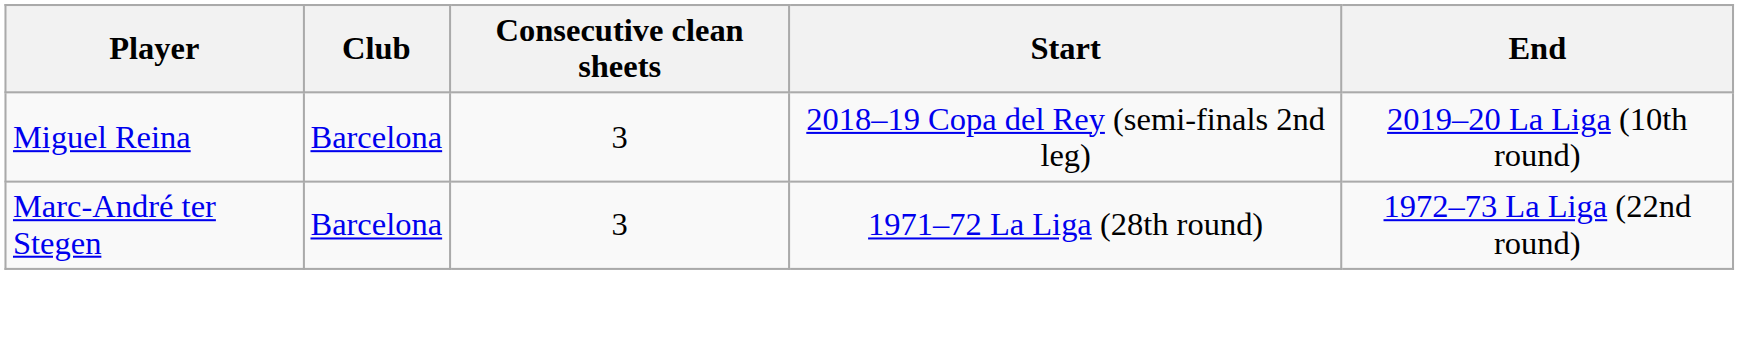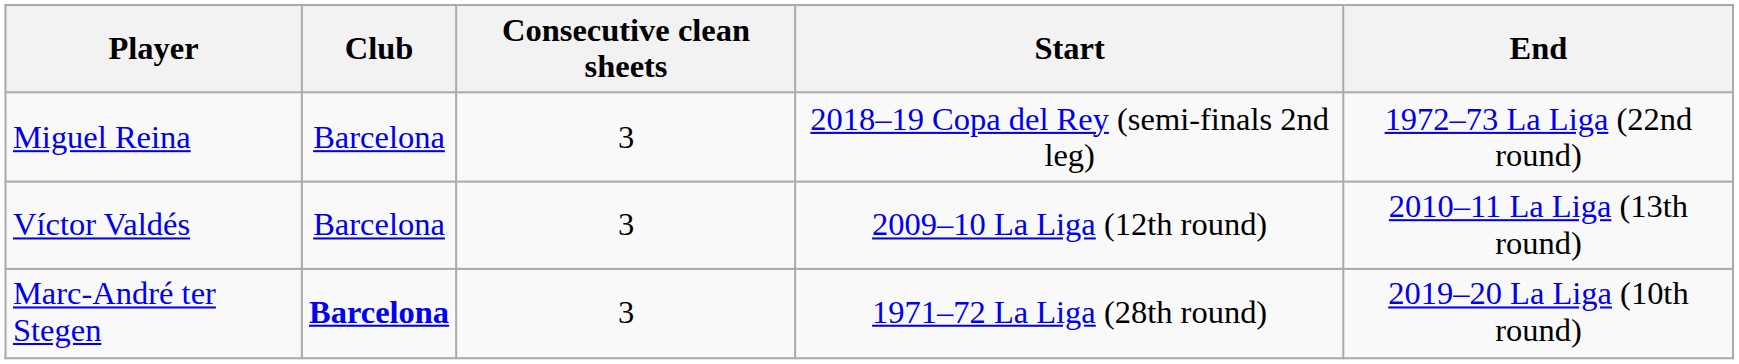Miguel Reina | End: 2019–20 La Liga (10th round) -> 1972–73 La Liga (22nd round)
+ row: Víctor Valdés | Barcelona | 3 | 2009–10 La Liga (12th round) | 2010–11 La Liga (13th round)
Marc-André ter Stegen | Club: normal -> bold
Marc-André ter Stegen | End: 1972–73 La Liga (22nd round) -> 2019–20 La Liga (10th round)
